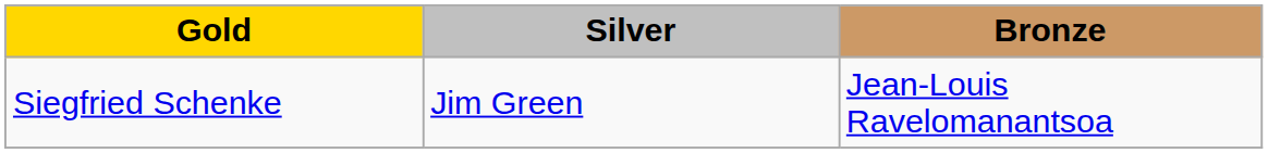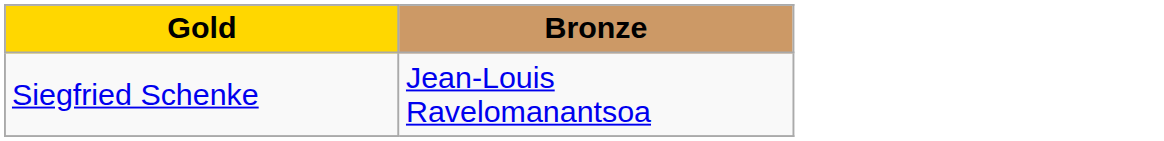- column: Silver | Jim Green
